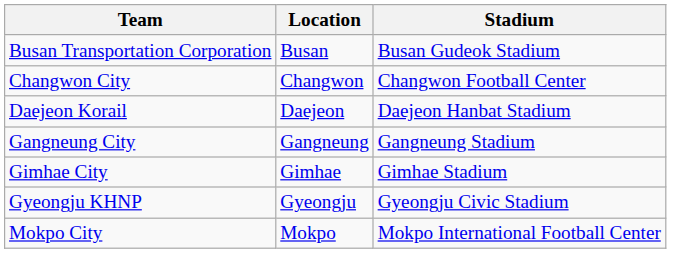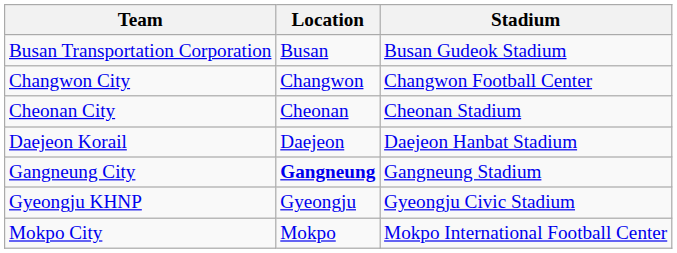+ row: Cheonan City | Cheonan | Cheonan Stadium
Gangneung City | Location: normal -> bold
- row: Gimhae City | Gimhae | Gimhae Stadium
